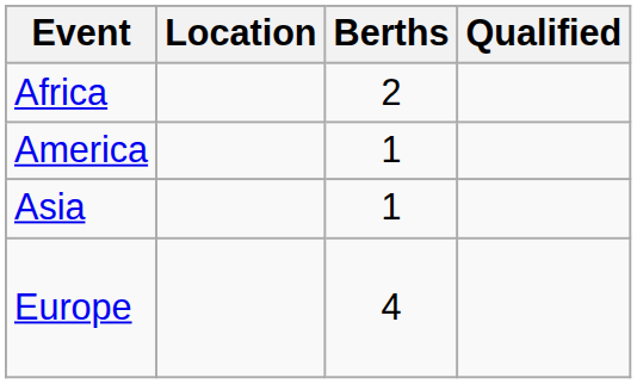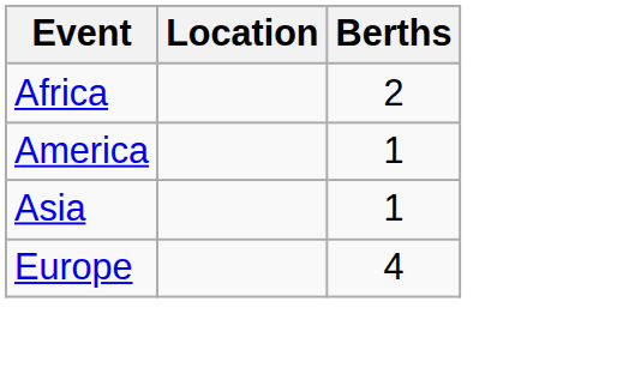- column: Qualified
